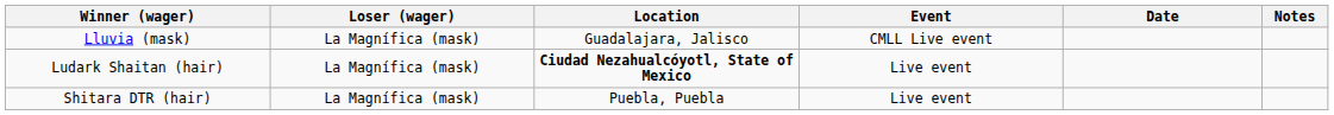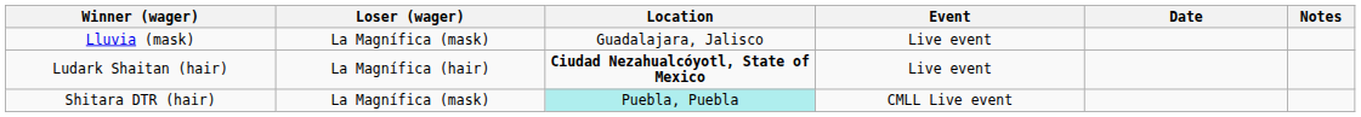Lluvia (mask) | Event: CMLL Live event -> Live event
Ludark Shaitan (hair) | Loser (wager): La Magnífica (mask) -> La Magnífica (hair)
Shitara DTR (hair) | Location: no background -> paleturquoise background
Shitara DTR (hair) | Event: Live event -> CMLL Live event
